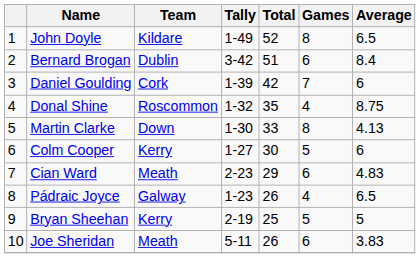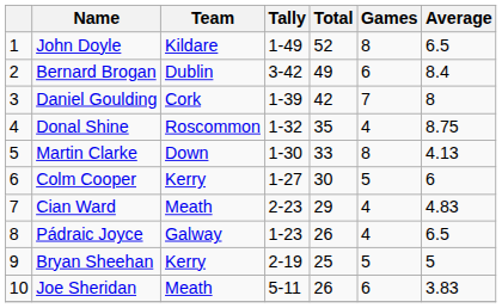Bernard Brogan | Total: 51 -> 49
Daniel Goulding | Average: 6 -> 8
Cian Ward | Games: 6 -> 4
